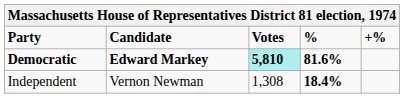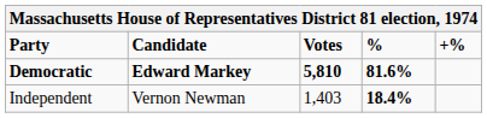Democratic | Votes: paleturquoise background -> no background
Independent | Votes: 1,308 -> 1,403
